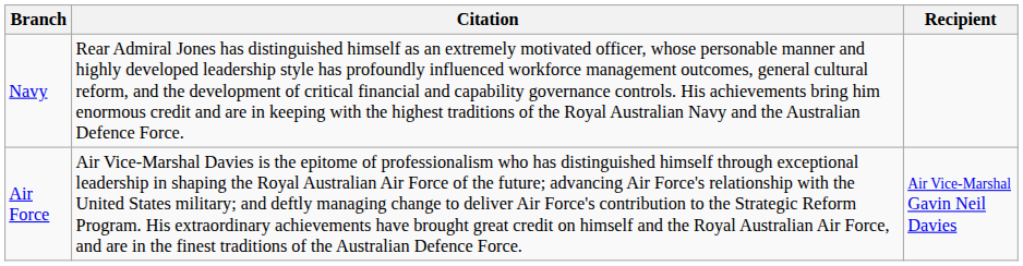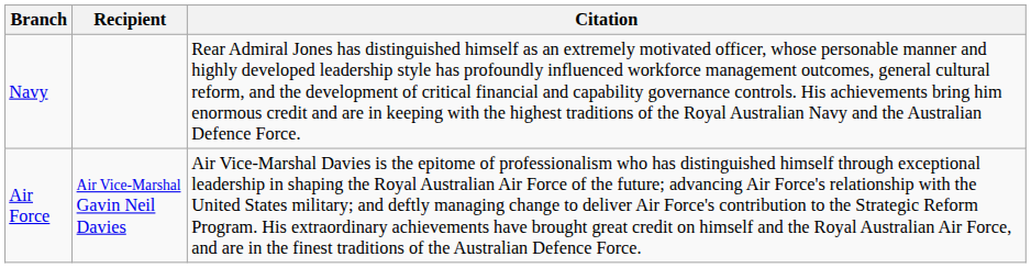columns swapped: Recipient <-> Citation
